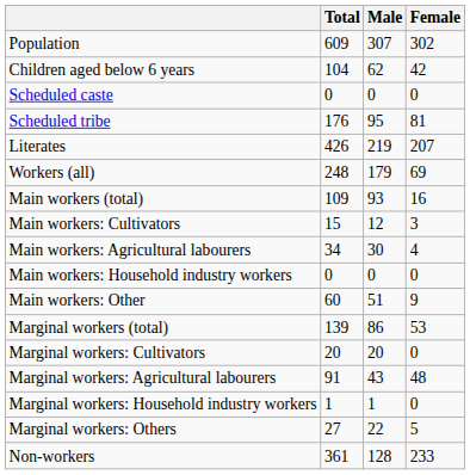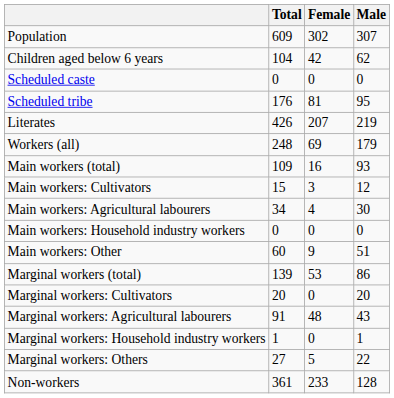columns swapped: Male <-> Female
